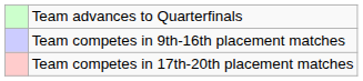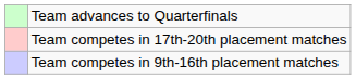rows swapped: Team competes in 9th-16th placement matches <-> Team competes in 17th-20th placement matches
